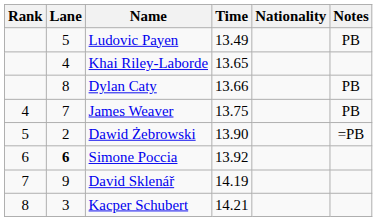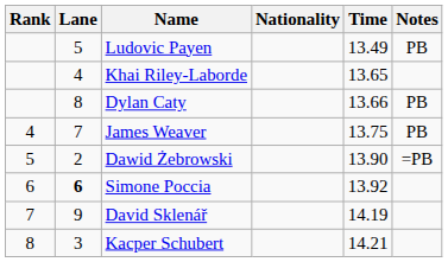columns swapped: Nationality <-> Time
